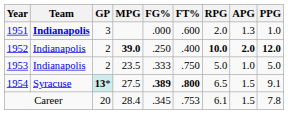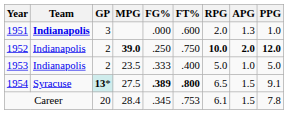1952 | FT%: .400 -> .750
1953 | FT%: .750 -> .400
